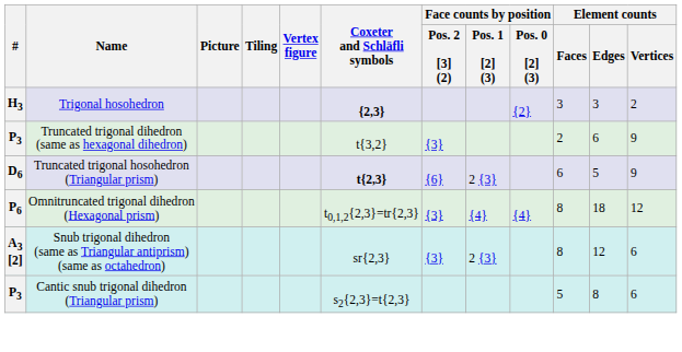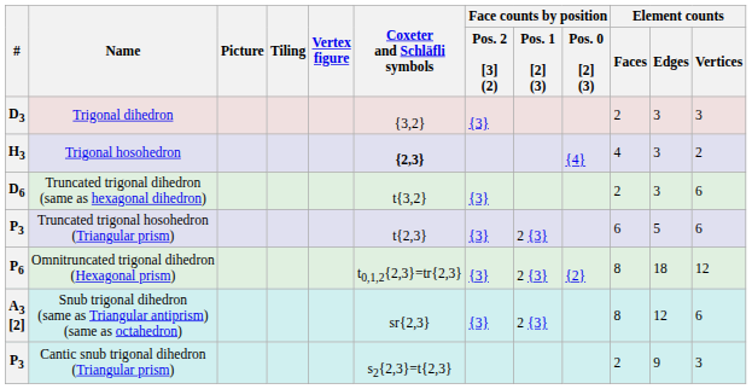+ row: D3 | Trigonal dihedron | {3,2} | {3} | 2 | 3 | 3
Trigonal hosohedron | Face counts by position / Pos. 0 [2] (3): {2} -> {4}
Trigonal hosohedron | Element counts / Faces: 3 -> 4
Truncated trigonal dihedron (same as hexagonal dihedron) | #: P3 -> D6
Truncated trigonal dihedron (same as hexagonal dihedron) | Element counts / Edges: 6 -> 3
Truncated trigonal dihedron (same as hexagonal dihedron) | Element counts / Vertices: 9 -> 6
Truncated trigonal hosohedron (Triangular prism) | #: D6 -> P3
Truncated trigonal hosohedron (Triangular prism) | Coxeter and Schläfli symbols: bold -> normal
Truncated trigonal hosohedron (Triangular prism) | Face counts by position / Pos. 2 [3] (2): {6} -> {3}
Truncated trigonal hosohedron (Triangular prism) | Element counts / Vertices: 9 -> 6
Omnitruncated trigonal dihedron (Hexagonal prism) | Face counts by position / Pos. 1 [2] (3): {4} -> 2 {3}
Omnitruncated trigonal dihedron (Hexagonal prism) | Face counts by position / Pos. 0 [2] (3): {4} -> {2}
Cantic snub trigonal dihedron (Triangular prism) | Element counts / Faces: 5 -> 2
Cantic snub trigonal dihedron (Triangular prism) | Element counts / Edges: 8 -> 9
Cantic snub trigonal dihedron (Triangular prism) | Element counts / Vertices: 6 -> 3
